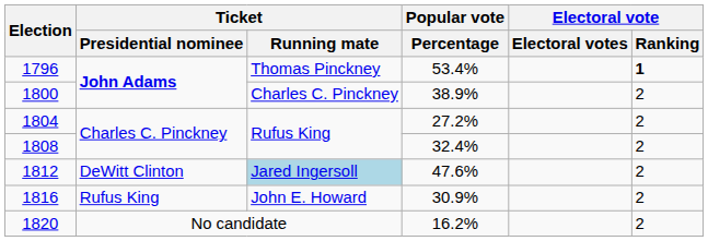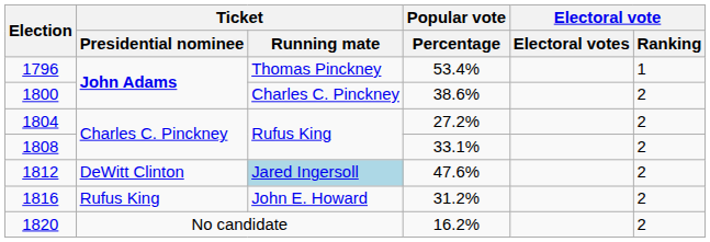1796 | Electoral vote / Ranking: bold -> normal
1800 | Popular vote / Percentage: 38.9% -> 38.6%
1808 | Popular vote / Percentage: 32.4% -> 33.1%
1816 | Popular vote / Percentage: 30.9% -> 31.2%
